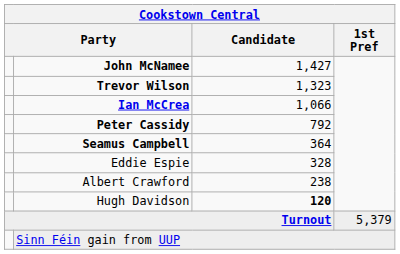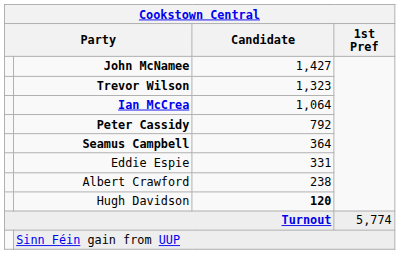Ian McCrea | Candidate: 1,066 -> 1,064
Eddie Espie | Candidate: 328 -> 331
Turnout | 1st Pref: 5,379 -> 5,774
